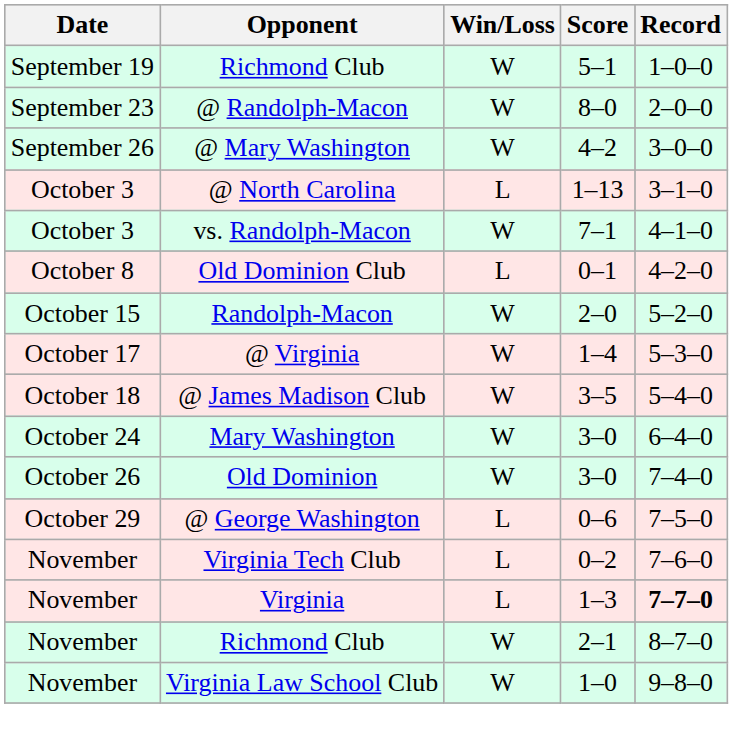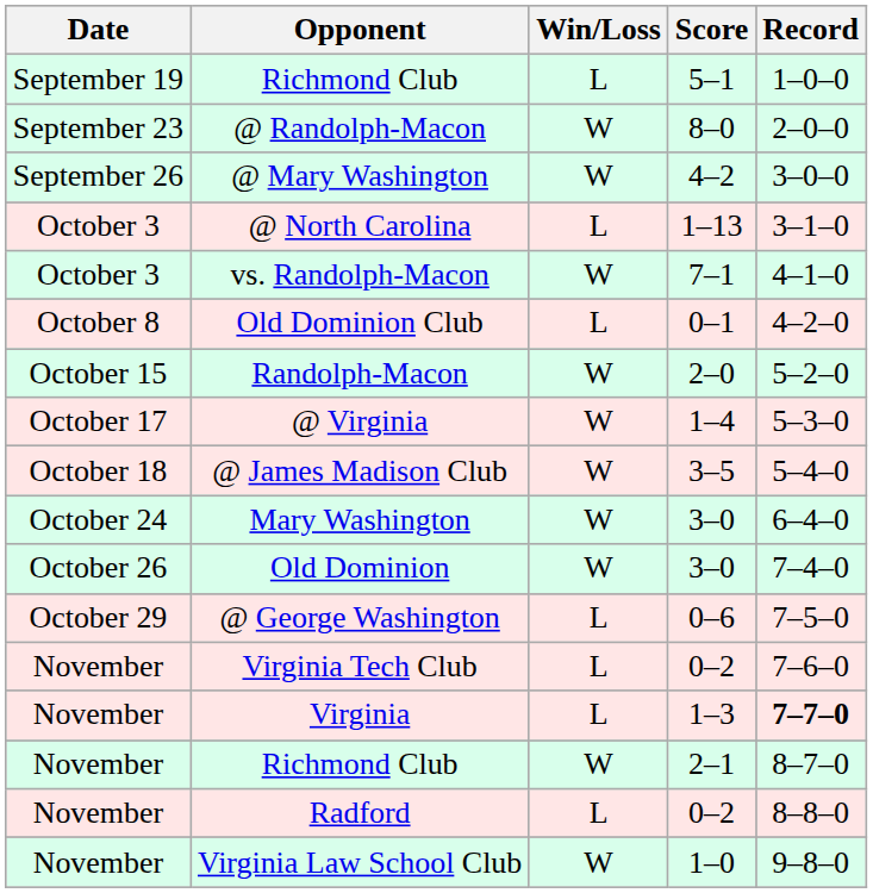Richmond Club / 5–1 | Win/Loss: W -> L
+ row: November | Radford | L | 0–2 | 8–8–0
